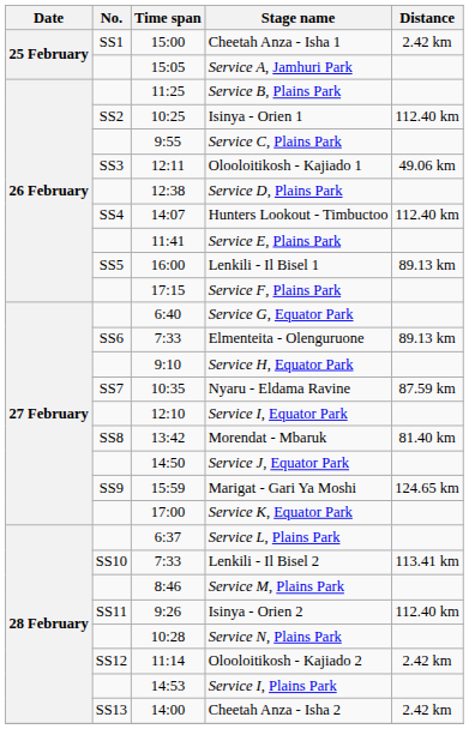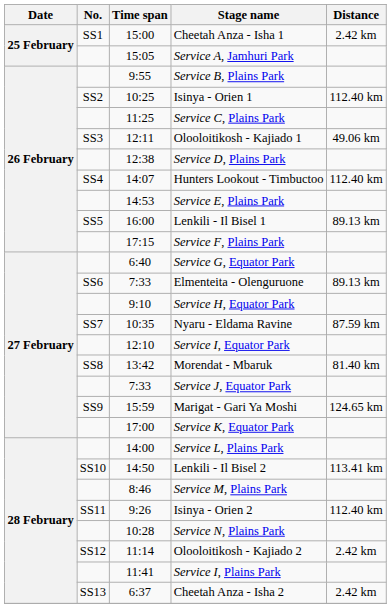Service B, Plains Park | Time span: 11:25 -> 9:55
Service C, Plains Park | Time span: 9:55 -> 11:25
Service E, Plains Park | Time span: 11:41 -> 14:53
Service J, Equator Park | Time span: 14:50 -> 7:33
Service L, Plains Park | Time span: 6:37 -> 14:00
Lenkili - Il Bisel 2 | Time span: 7:33 -> 14:50
Service I, Plains Park | Time span: 14:53 -> 11:41
Cheetah Anza - Isha 2 | Time span: 14:00 -> 6:37
